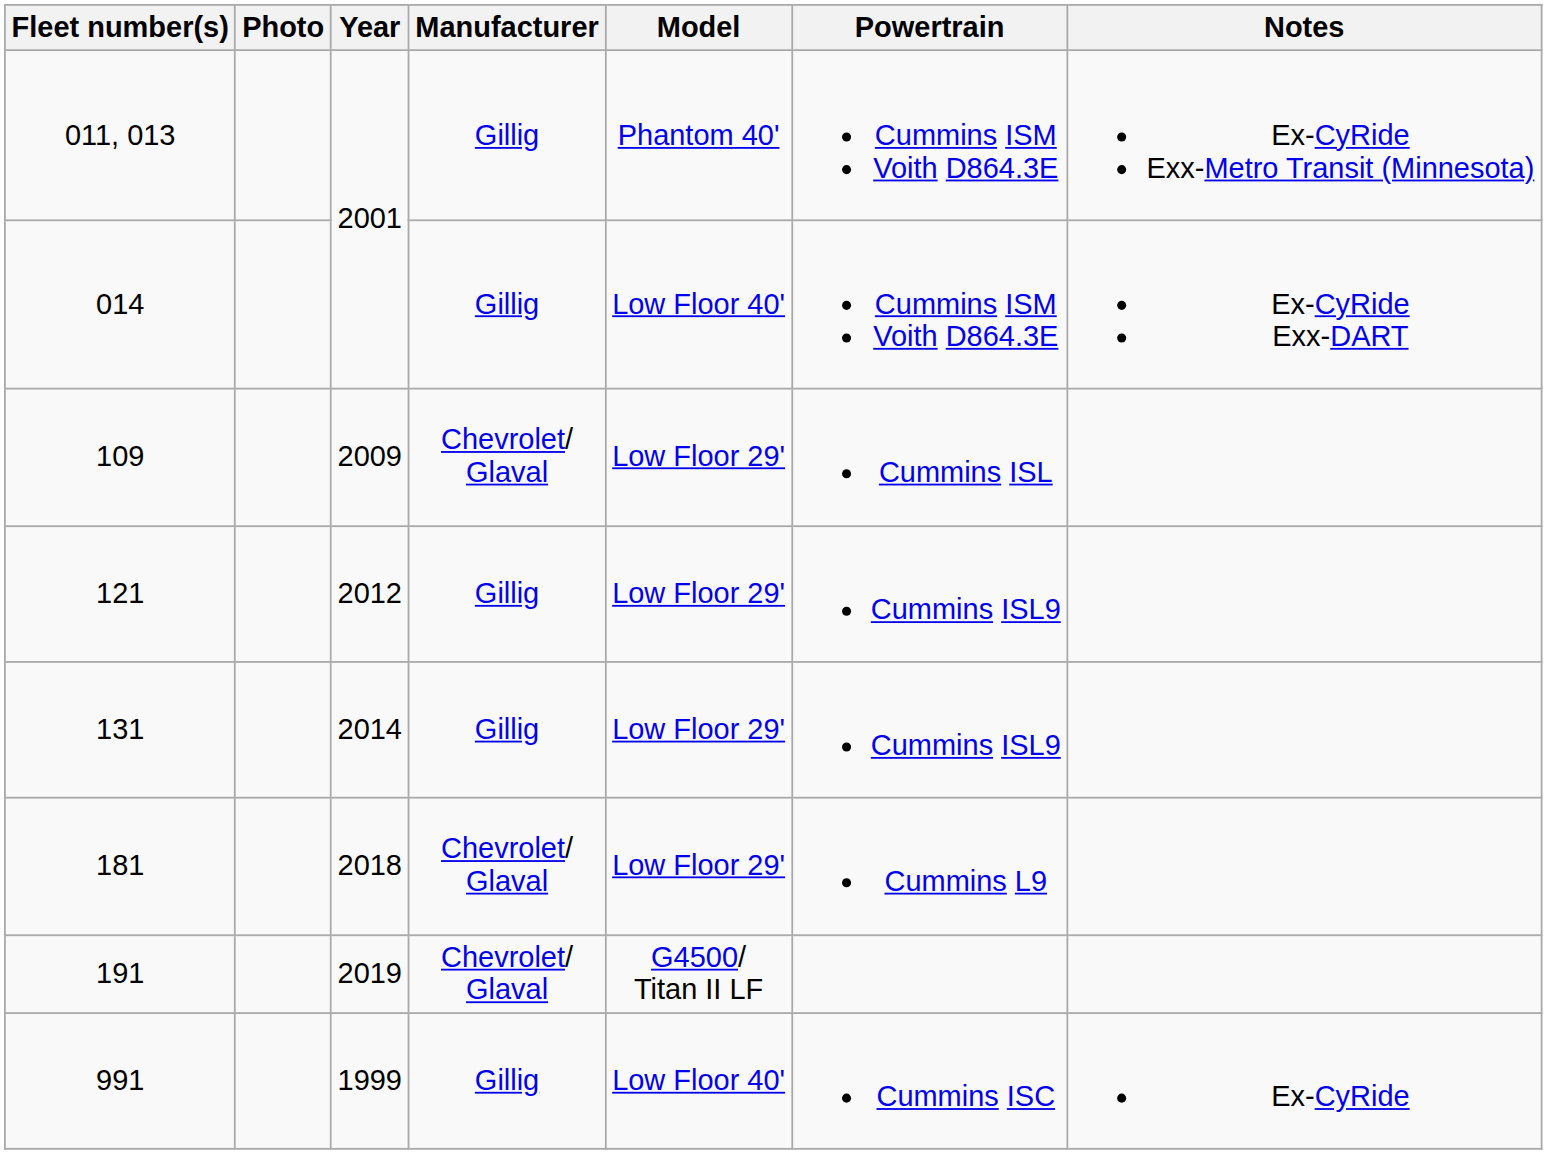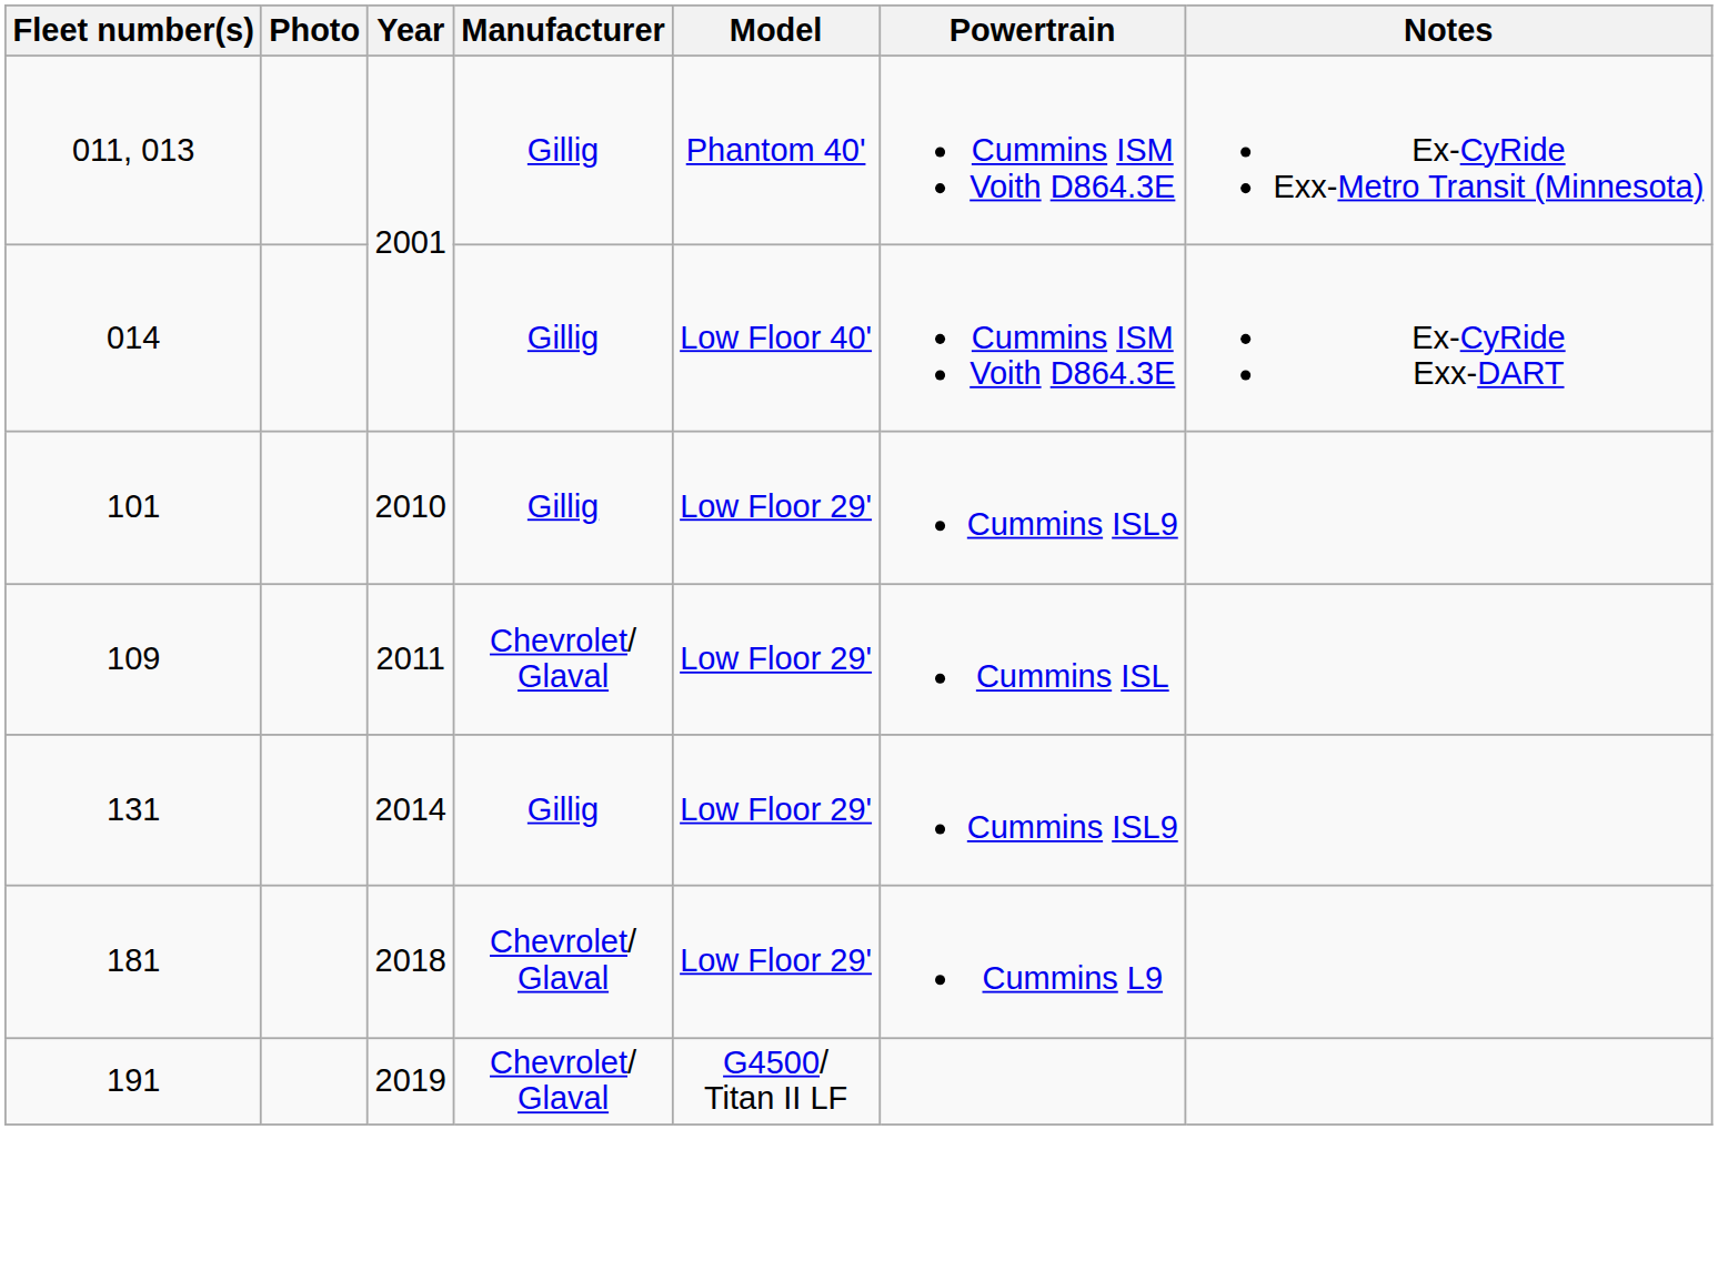+ row: 101 | 2010 | Gillig | Low Floor 29' | Cummins ISL9
109 | Year: 2009 -> 2011
- row: 121 | 2012 | Gillig | Low Floor 29' | Cummins ISL9
- row: 991 | 1999 | Gillig | Low Floor 40' | Cummins ISC | Ex-CyRide
